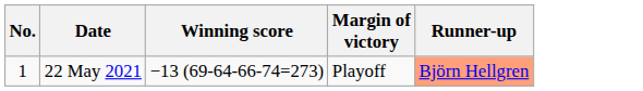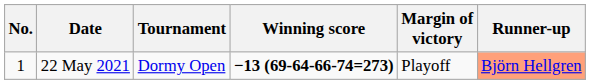+ column: Tournament | Dormy Open
22 May 2021 | Winning score: normal -> bold
